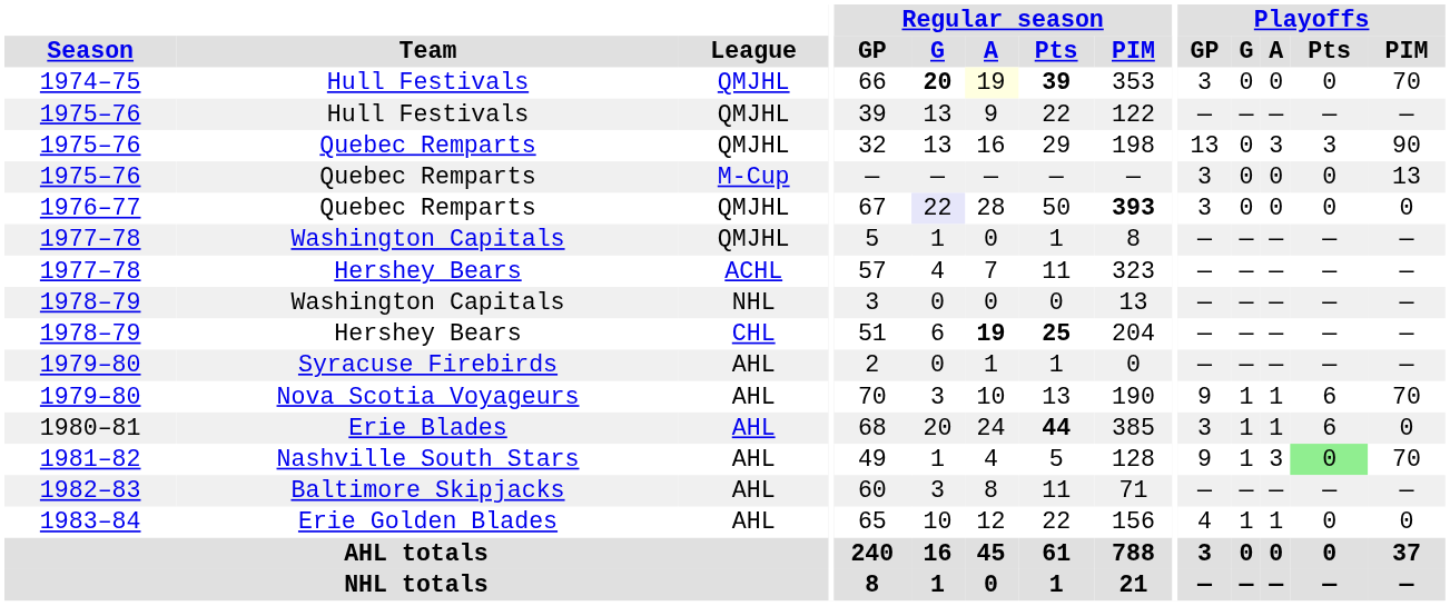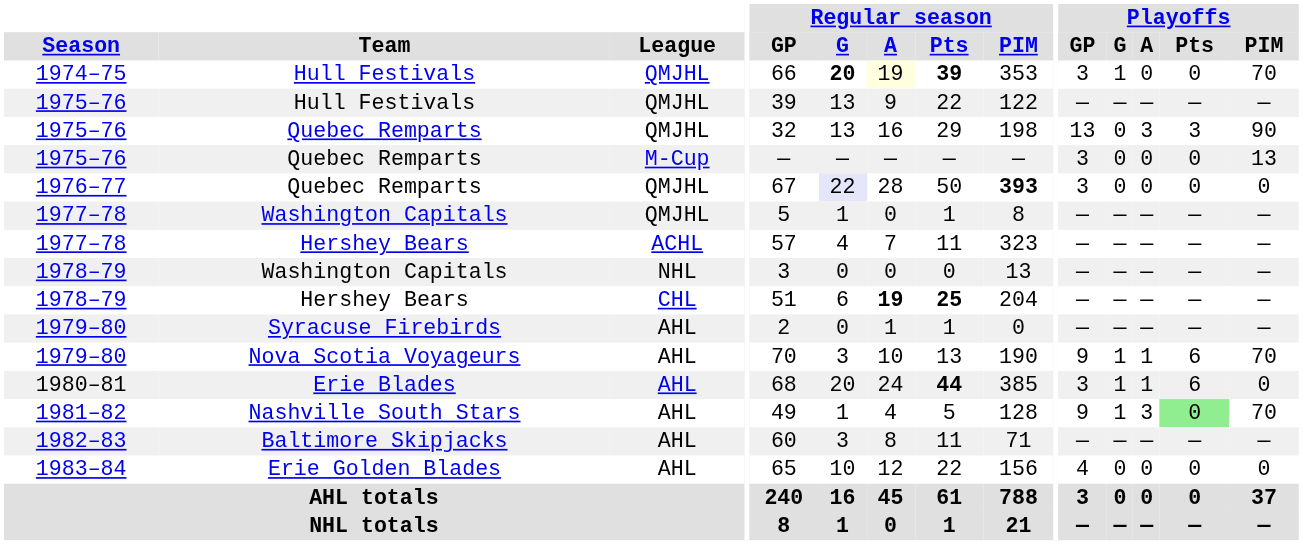1974–75 | Playoffs / G: 0 -> 1
1983–84 | Playoffs / G: 1 -> 0
1983–84 | Playoffs / A: 1 -> 0
